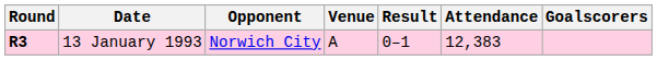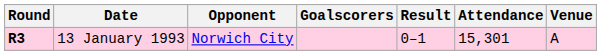columns swapped: Venue <-> Goalscorers
13 January 1993 | Attendance: 12,383 -> 15,301
